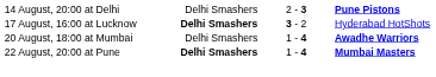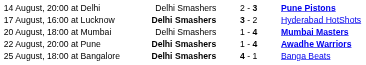20 August, 18:00 at Mumbai | column 4: Awadhe Warriors -> Mumbai Masters
22 August, 20:00 at Pune | column 4: Mumbai Masters -> Awadhe Warriors
+ row: 25 August, 18:00 at Bangalore | Delhi Smashers | 4 - 1 | Banga Beats
